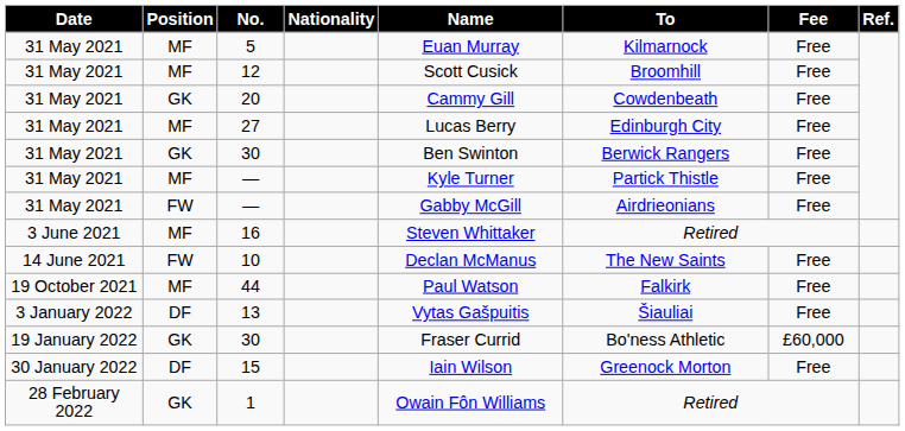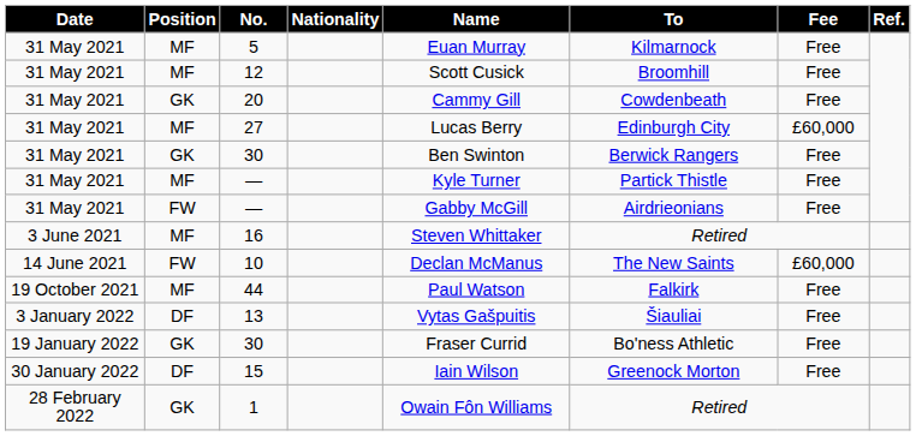27 | Fee: Free -> £60,000
10 | Fee: Free -> £60,000
19 January 2022 / 30 | Fee: £60,000 -> Free
